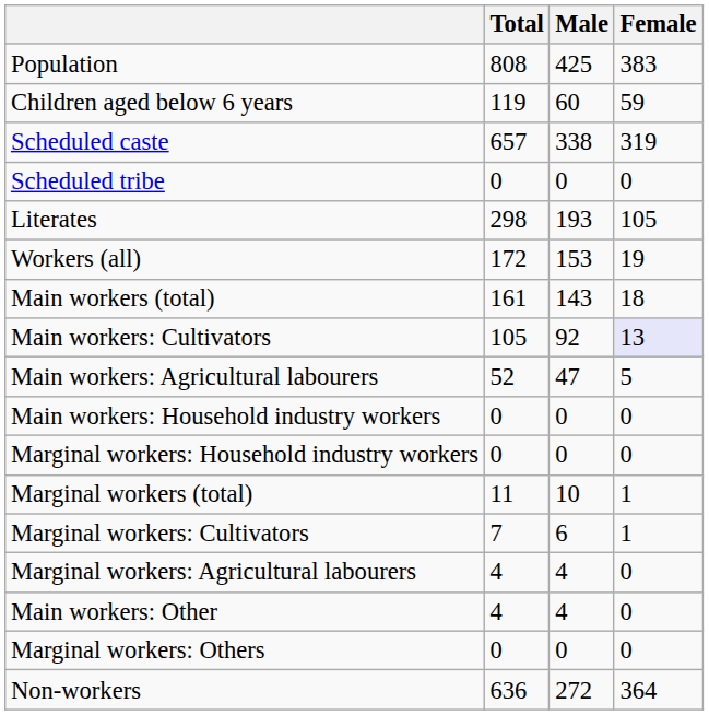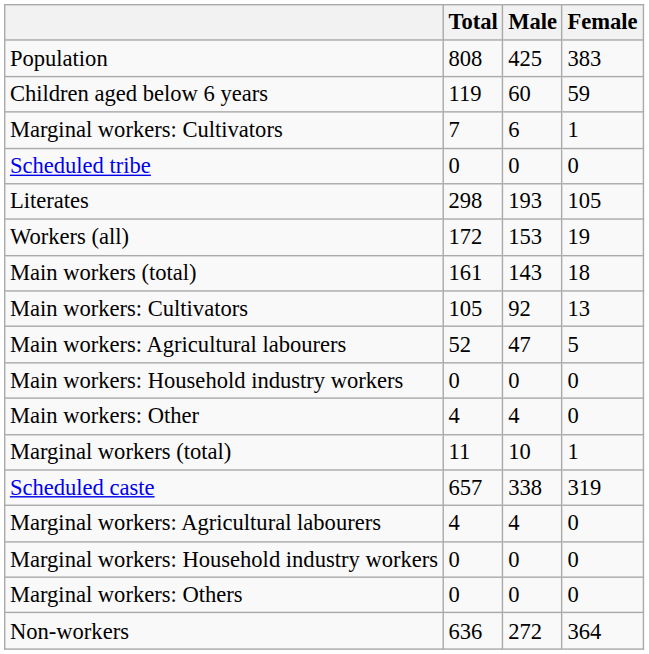rows swapped: Scheduled caste <-> Marginal workers: Cultivators
Main workers: Cultivators | Female: lavender background -> no background
rows swapped: Main workers: Other <-> Marginal workers: Household industry workers
